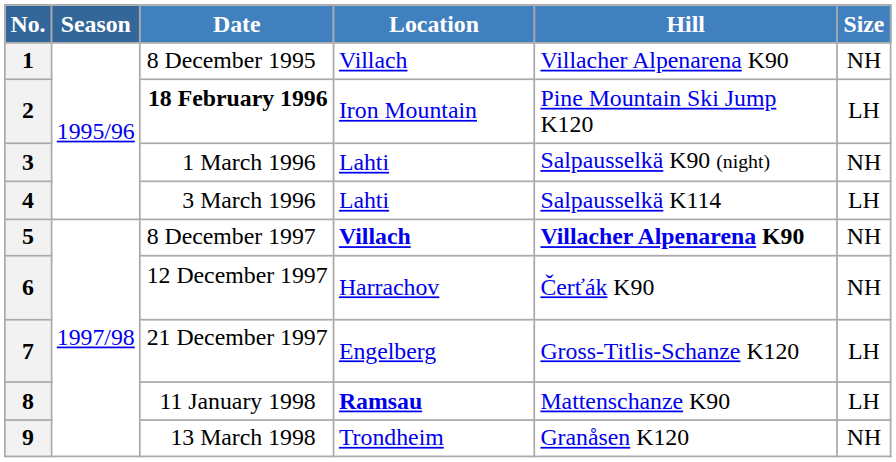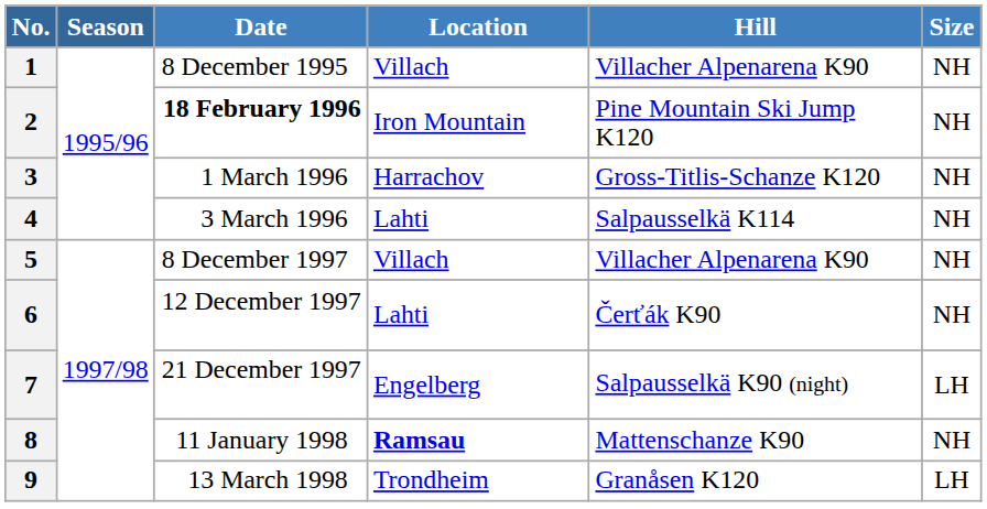2 | Size: LH -> NH
3 | Location: Lahti -> Harrachov
3 | Hill: Salpausselkä K90 (night) -> Gross-Titlis-Schanze K120
4 | Size: LH -> NH
5 | Location: bold -> normal
5 | Hill: bold -> normal
6 | Location: Harrachov -> Lahti
7 | Hill: Gross-Titlis-Schanze K120 -> Salpausselkä K90 (night)
8 | Size: LH -> NH
9 | Size: NH -> LH
